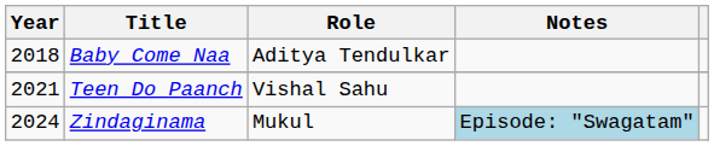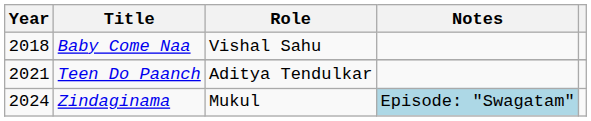Baby Come Naa | Role: Aditya Tendulkar -> Vishal Sahu
Teen Do Paanch | Role: Vishal Sahu -> Aditya Tendulkar
